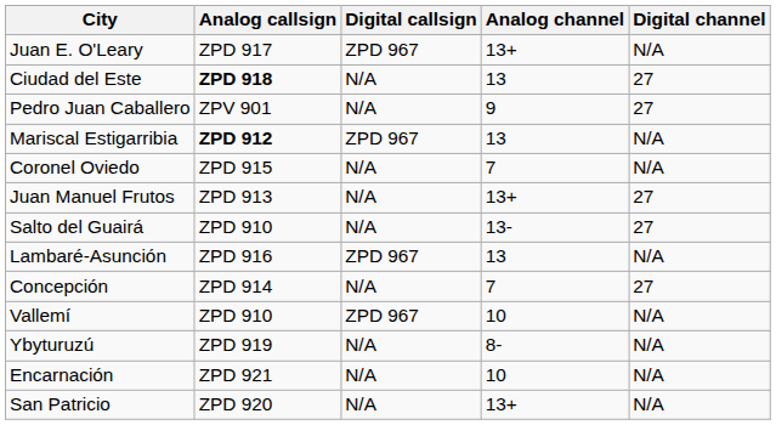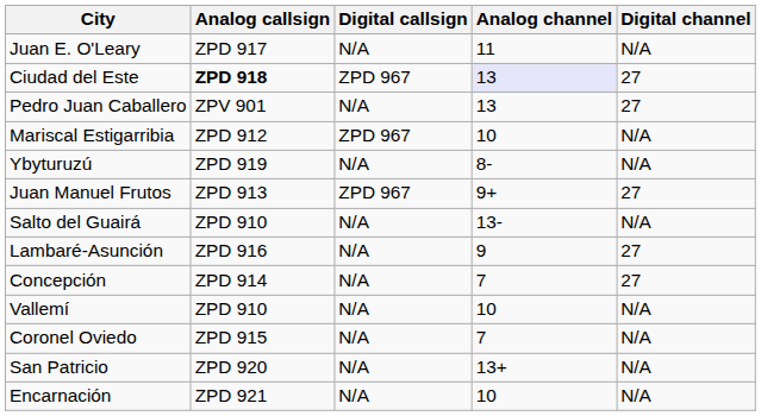Juan E. O'Leary | Digital callsign: ZPD 967 -> N/A
Juan E. O'Leary | Analog channel: 13+ -> 11
Ciudad del Este | Digital callsign: N/A -> ZPD 967
Ciudad del Este | Analog channel: no background -> lavender background
Pedro Juan Caballero | Analog channel: 9 -> 13
Mariscal Estigarribia | Analog callsign: bold -> normal
Mariscal Estigarribia | Analog channel: 13 -> 10
rows swapped: Coronel Oviedo <-> Ybyturuzú
Juan Manuel Frutos | Digital callsign: N/A -> ZPD 967
Juan Manuel Frutos | Analog channel: 13+ -> 9+
Salto del Guairá | Digital channel: 27 -> N/A
Lambaré-Asunción | Digital callsign: ZPD 967 -> N/A
Lambaré-Asunción | Analog channel: 13 -> 9
Lambaré-Asunción | Digital channel: N/A -> 27
Vallemí | Digital callsign: ZPD 967 -> N/A
rows swapped: Encarnación <-> San Patricio
